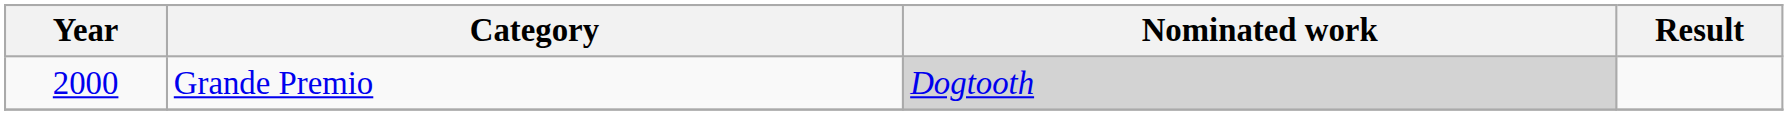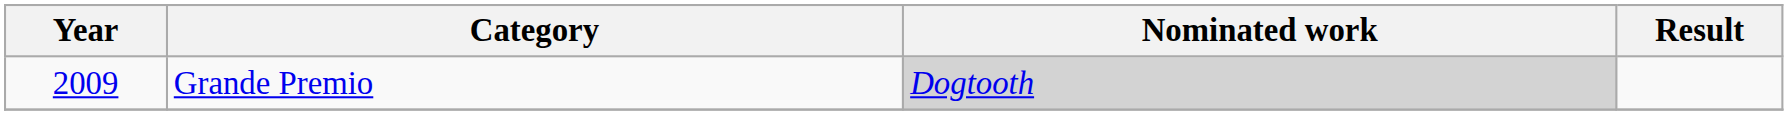Grande Premio | Year: 2000 -> 2009
